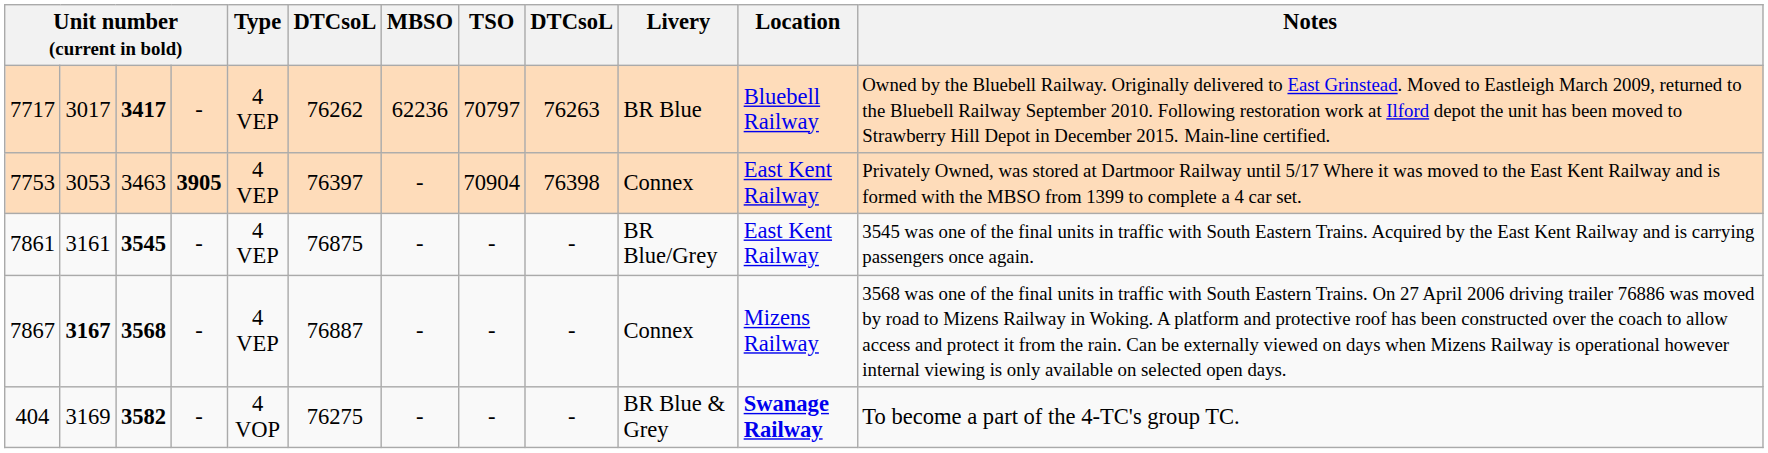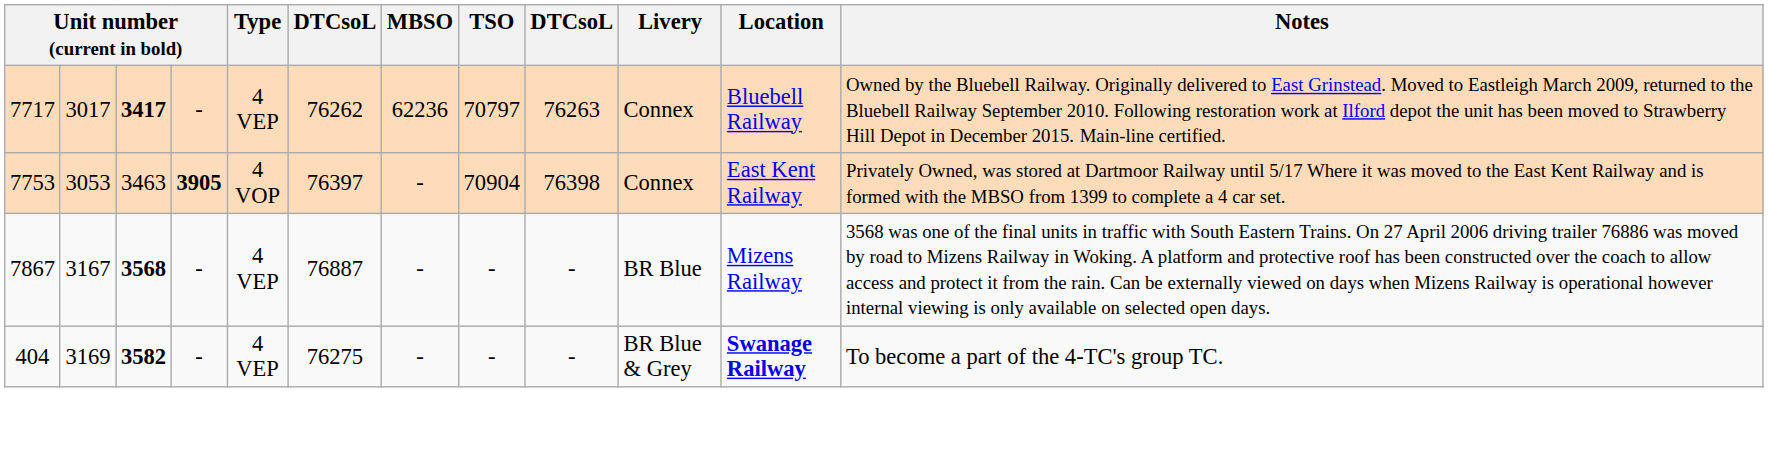7717 | Livery: BR Blue -> Connex
7753 | Type: 4 VEP -> 4 VOP
- row: 7861 | 3161 | 3545 | - | 4 VEP | 76875 | - | - | - | BR Blue/Grey | East Kent Railway | 3545 was one of the final units in traffic with South Eastern Trains. Acquired by the East Kent Railway and is carrying passengers once again.
7867 | column 2: bold -> normal
7867 | Livery: Connex -> BR Blue
404 | Type: 4 VOP -> 4 VEP
